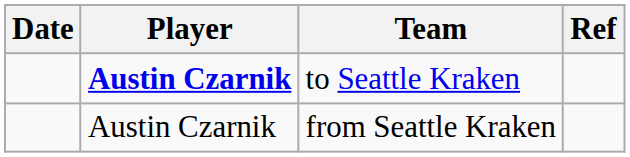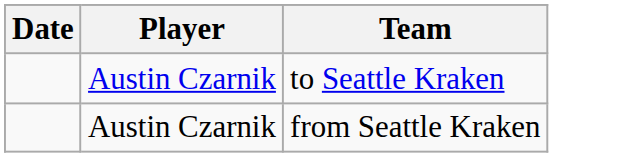- column: Ref
to Seattle Kraken | Player: bold -> normal
